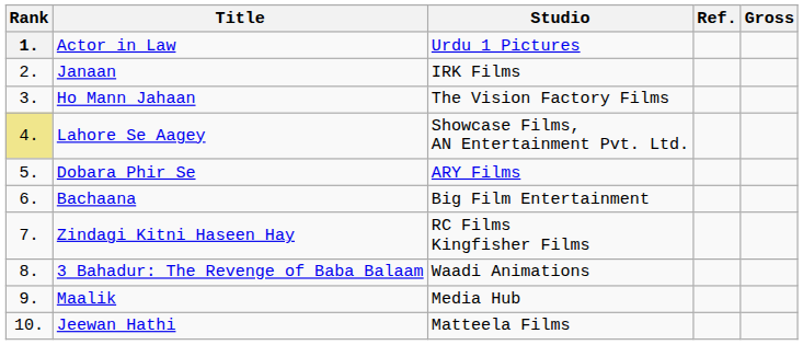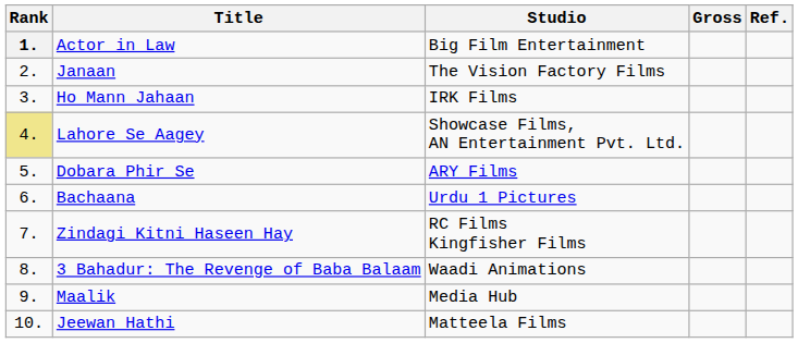columns swapped: Gross <-> Ref.
Actor in Law | Studio: Urdu 1 Pictures -> Big Film Entertainment
Janaan | Studio: IRK Films -> The Vision Factory Films
Ho Mann Jahaan | Studio: The Vision Factory Films -> IRK Films
Bachaana | Studio: Big Film Entertainment -> Urdu 1 Pictures
